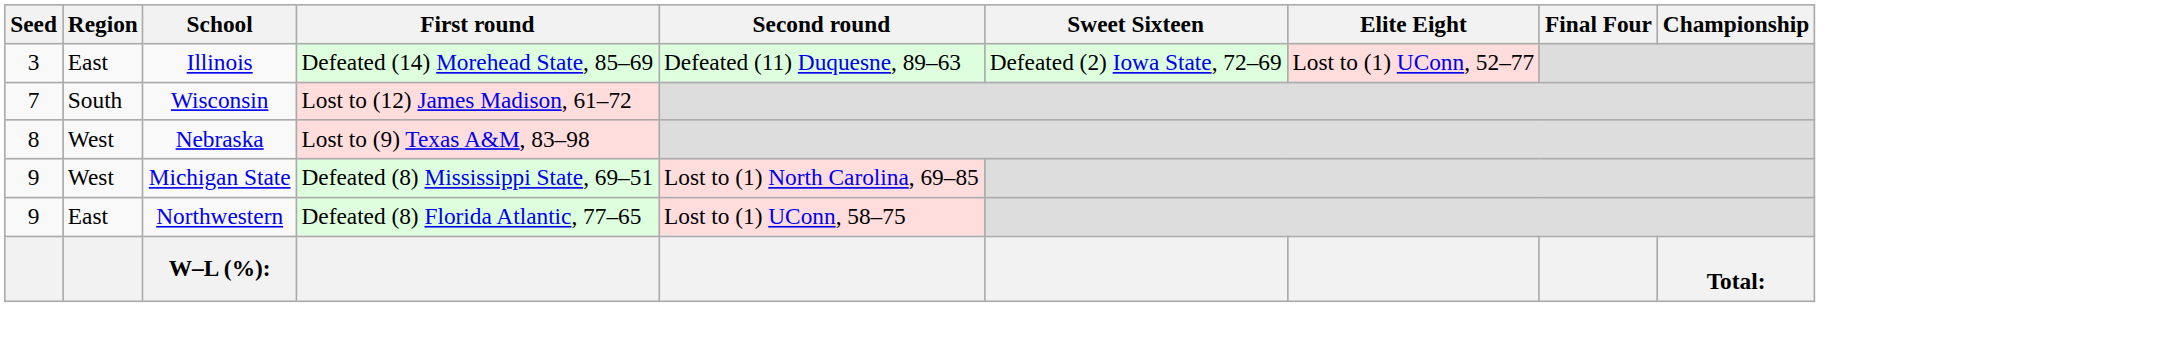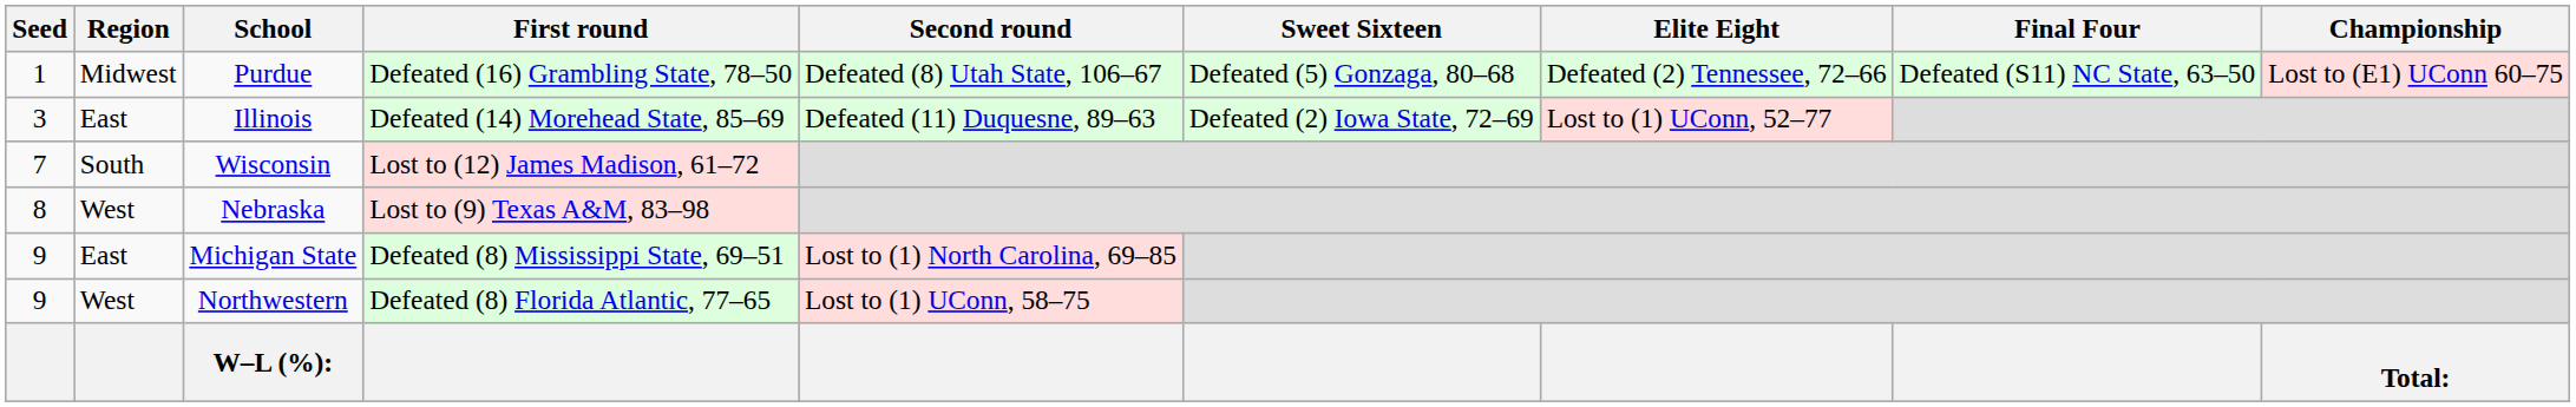+ row: 1 | Midwest | Purdue | Defeated (16) Grambling State, 78–50 | Defeated (8) Utah State, 106–67 | Defeated (5) Gonzaga, 80–68 | Defeated (2) Tennessee, 72–66 | Defeated (S11) NC State, 63–50 | Lost to (E1) UConn 60–75
Michigan State | Region: West -> East
Northwestern | Region: East -> West
